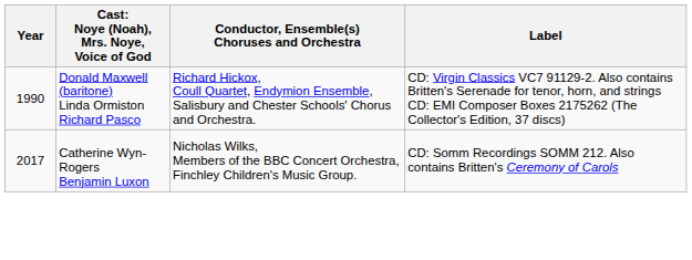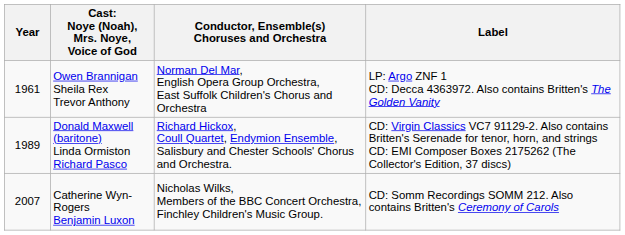+ row: 1961 | Owen Brannigan Sheila Rex Trevor Anthony | Norman Del Mar, English Opera Group Orchestra, East Suffolk Children's Chorus and Orchestra | LP: Argo ZNF 1 CD: Decca 4363972. Also contains Britten's The Golden Vanity
Donald Maxwell (baritone) Linda Ormiston Richard Pasco | Year: 1990 -> 1989
Catherine Wyn-Rogers Benjamin Luxon | Year: 2017 -> 2007
